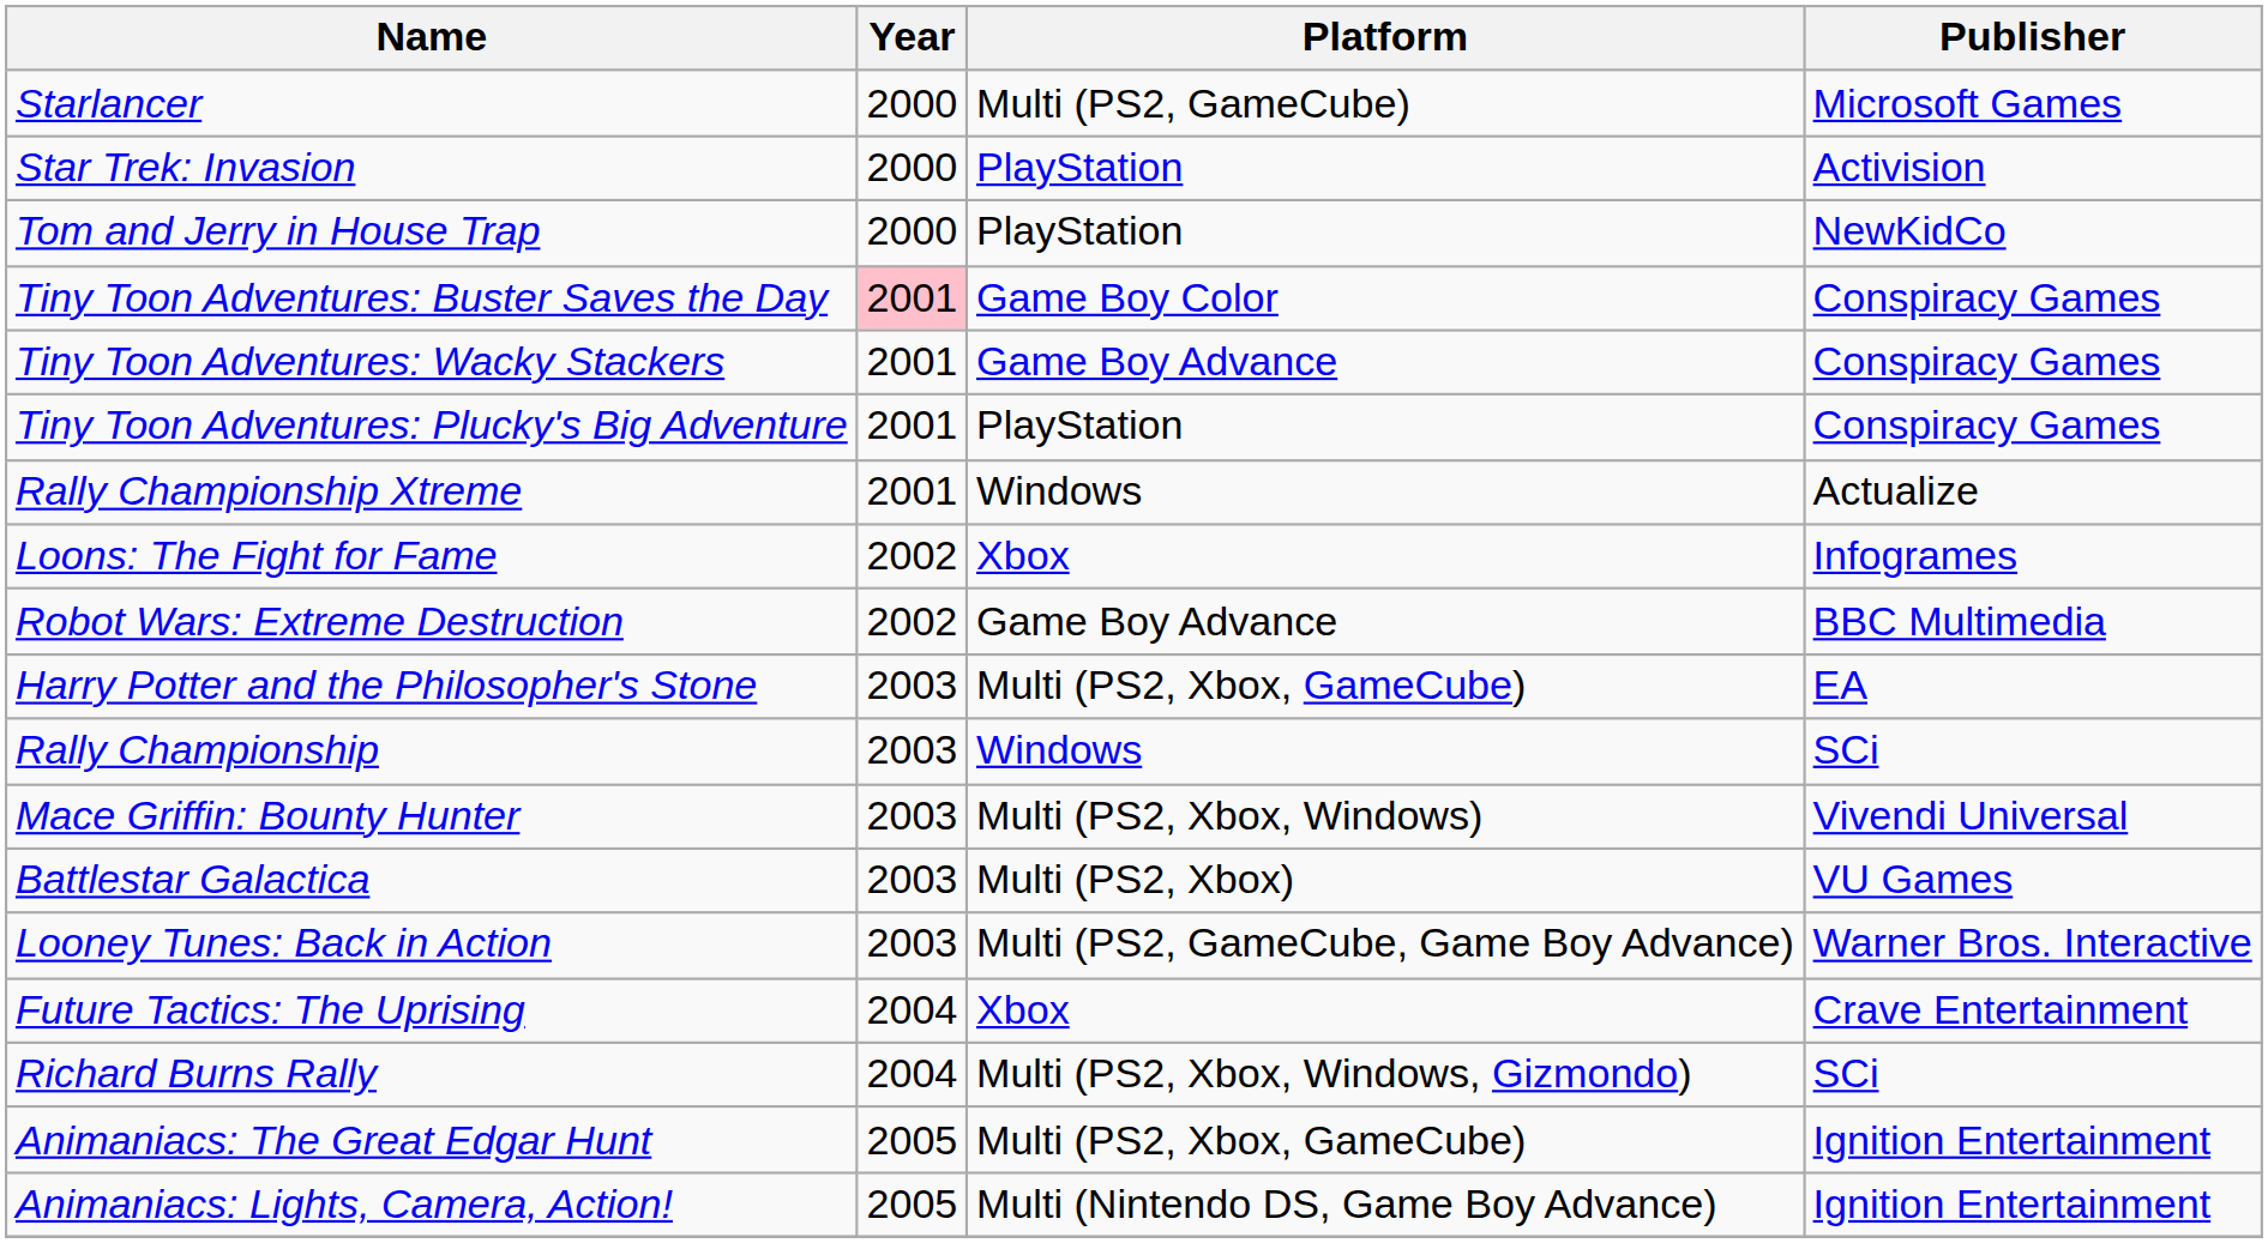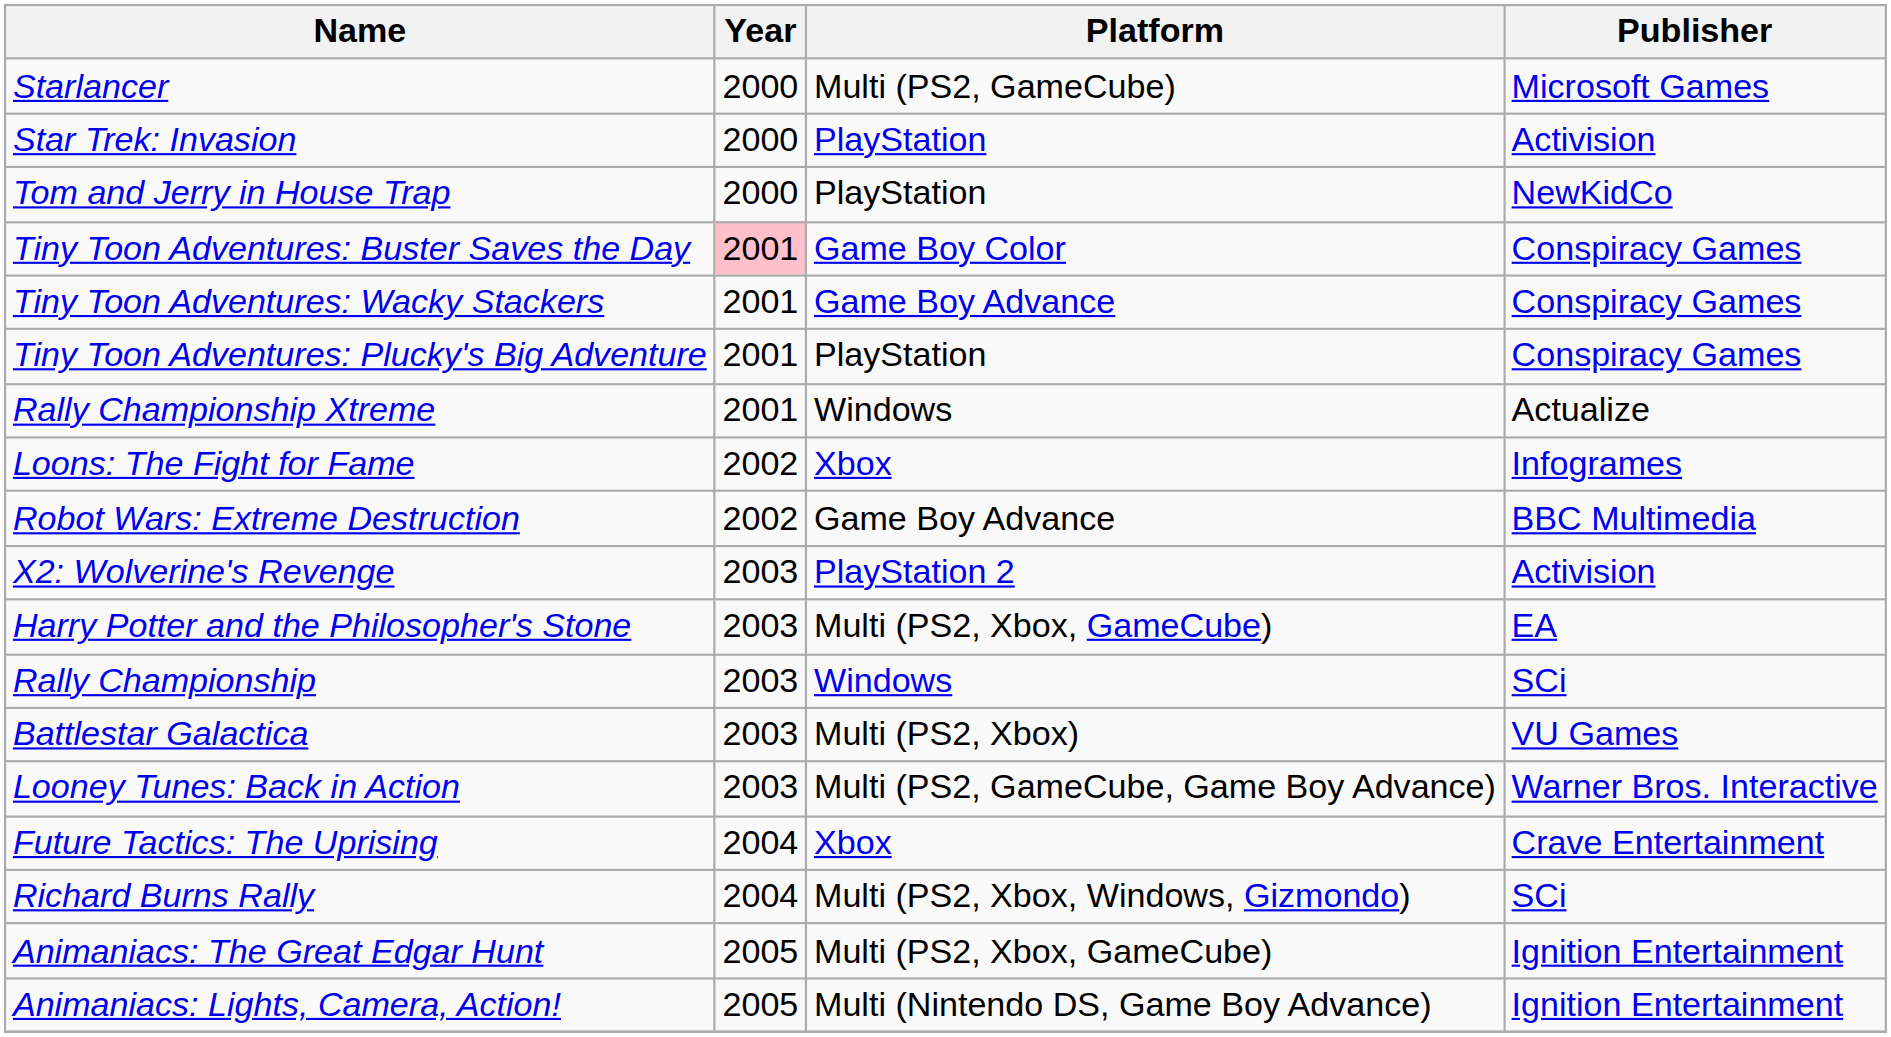+ row: X2: Wolverine's Revenge | 2003 | PlayStation 2 | Activision
- row: Mace Griffin: Bounty Hunter | 2003 | Multi (PS2, Xbox, Windows) | Vivendi Universal
